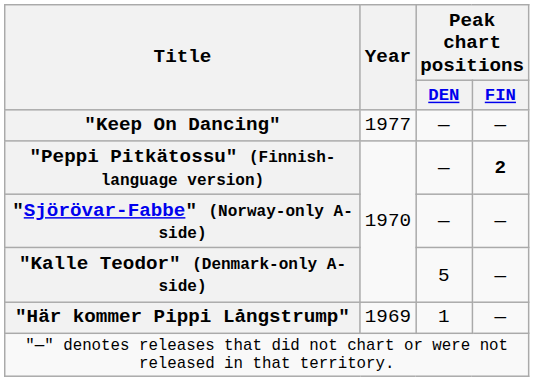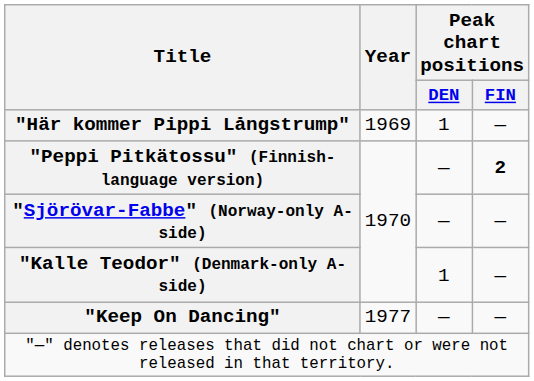rows swapped: "Här kommer Pippi Långstrump" <-> "Keep On Dancing"
"Kalle Teodor" (Denmark-only A-side) | Peak chart positions / DEN: 5 -> 1
